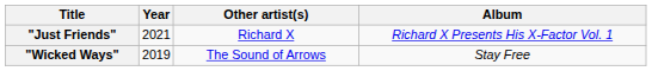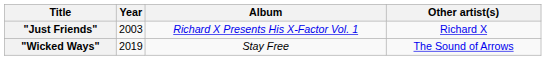columns swapped: Other artist(s) <-> Album
"Just Friends" | Year: 2021 -> 2003
